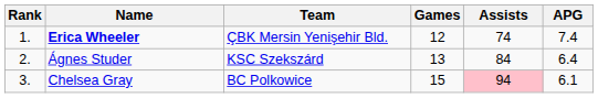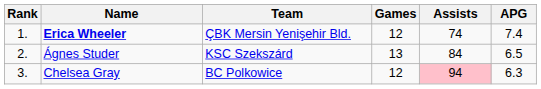Ágnes Studer | APG: 6.4 -> 6.5
Chelsea Gray | Games: 15 -> 12
Chelsea Gray | APG: 6.1 -> 6.3
